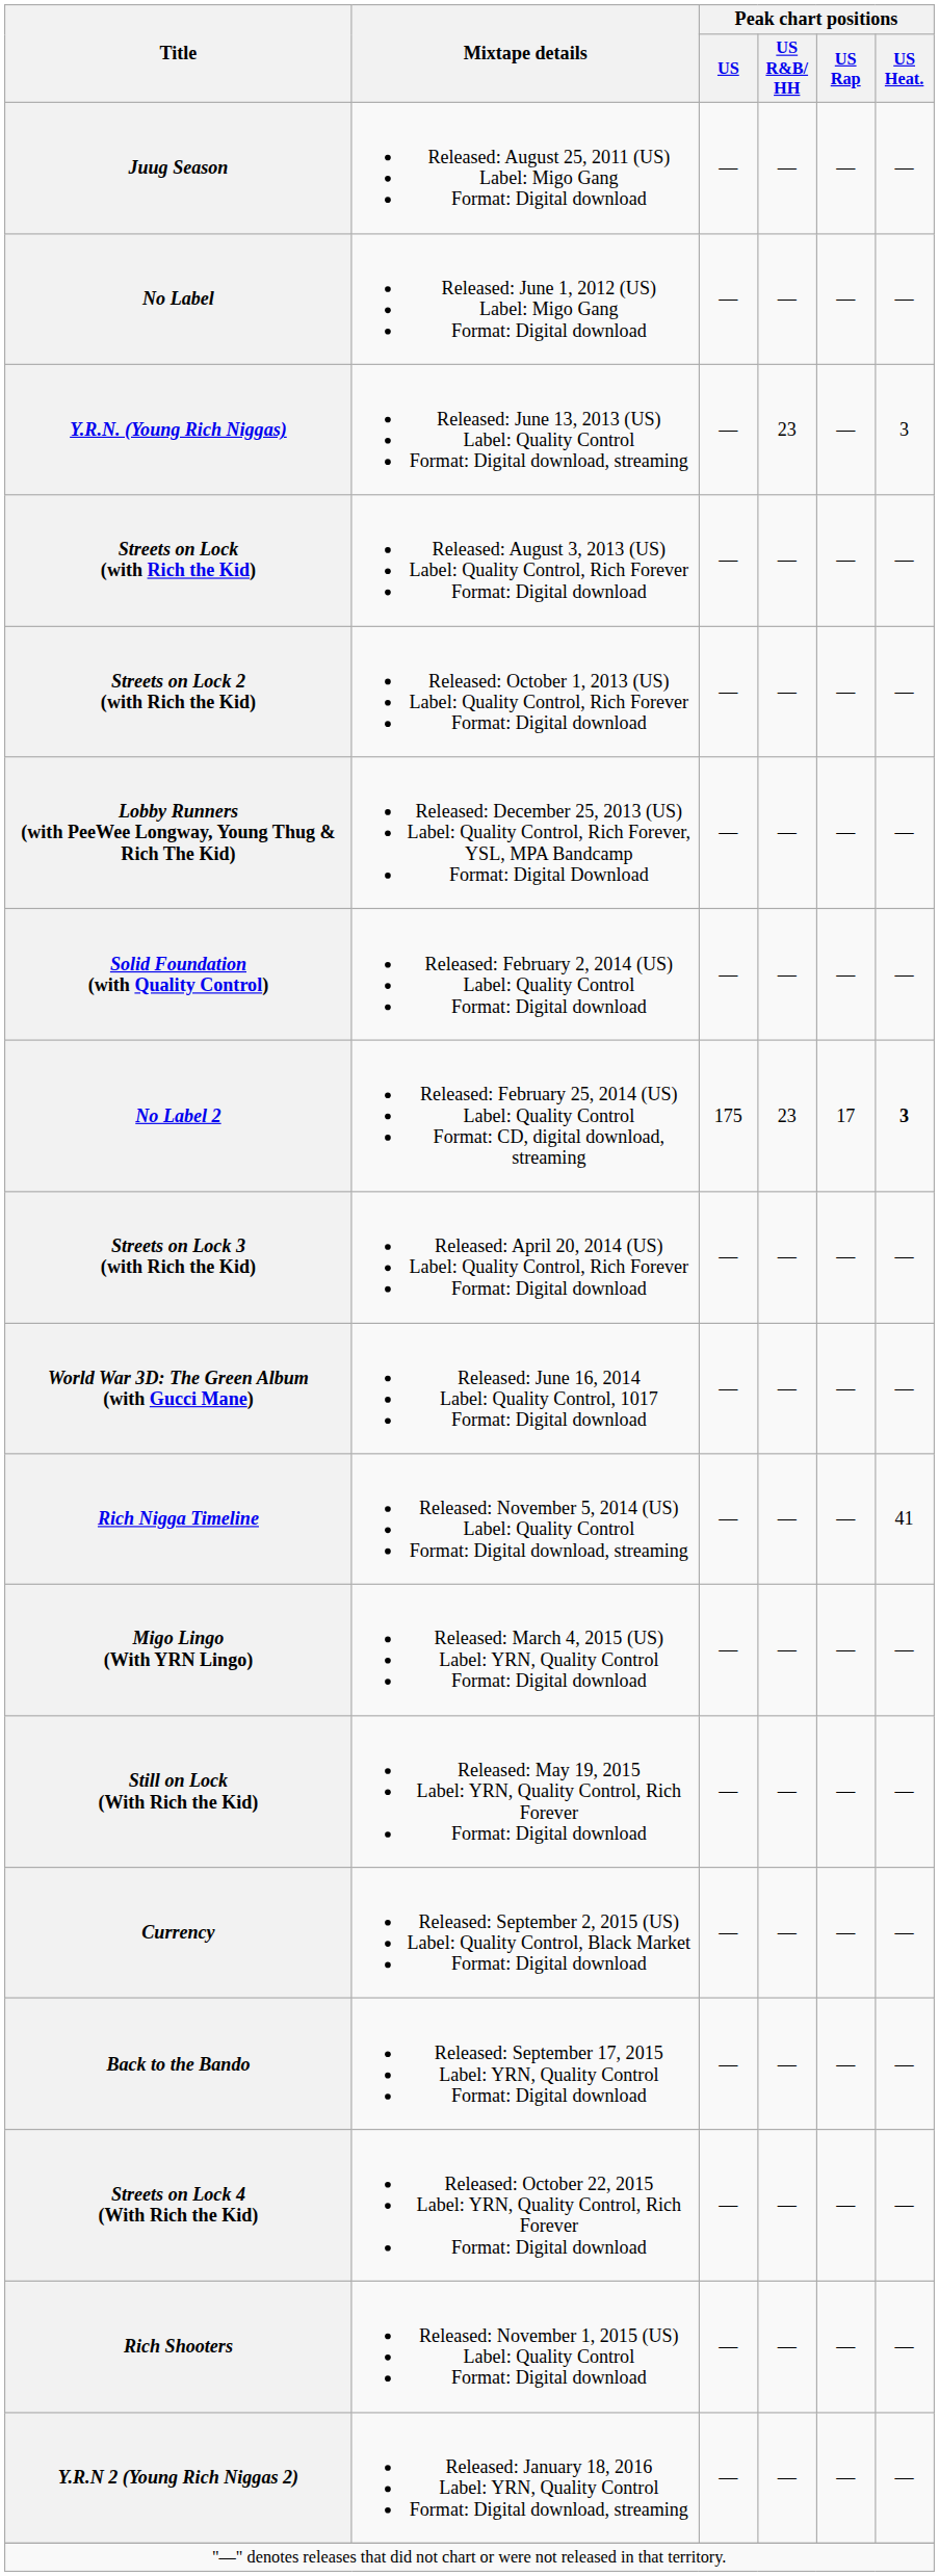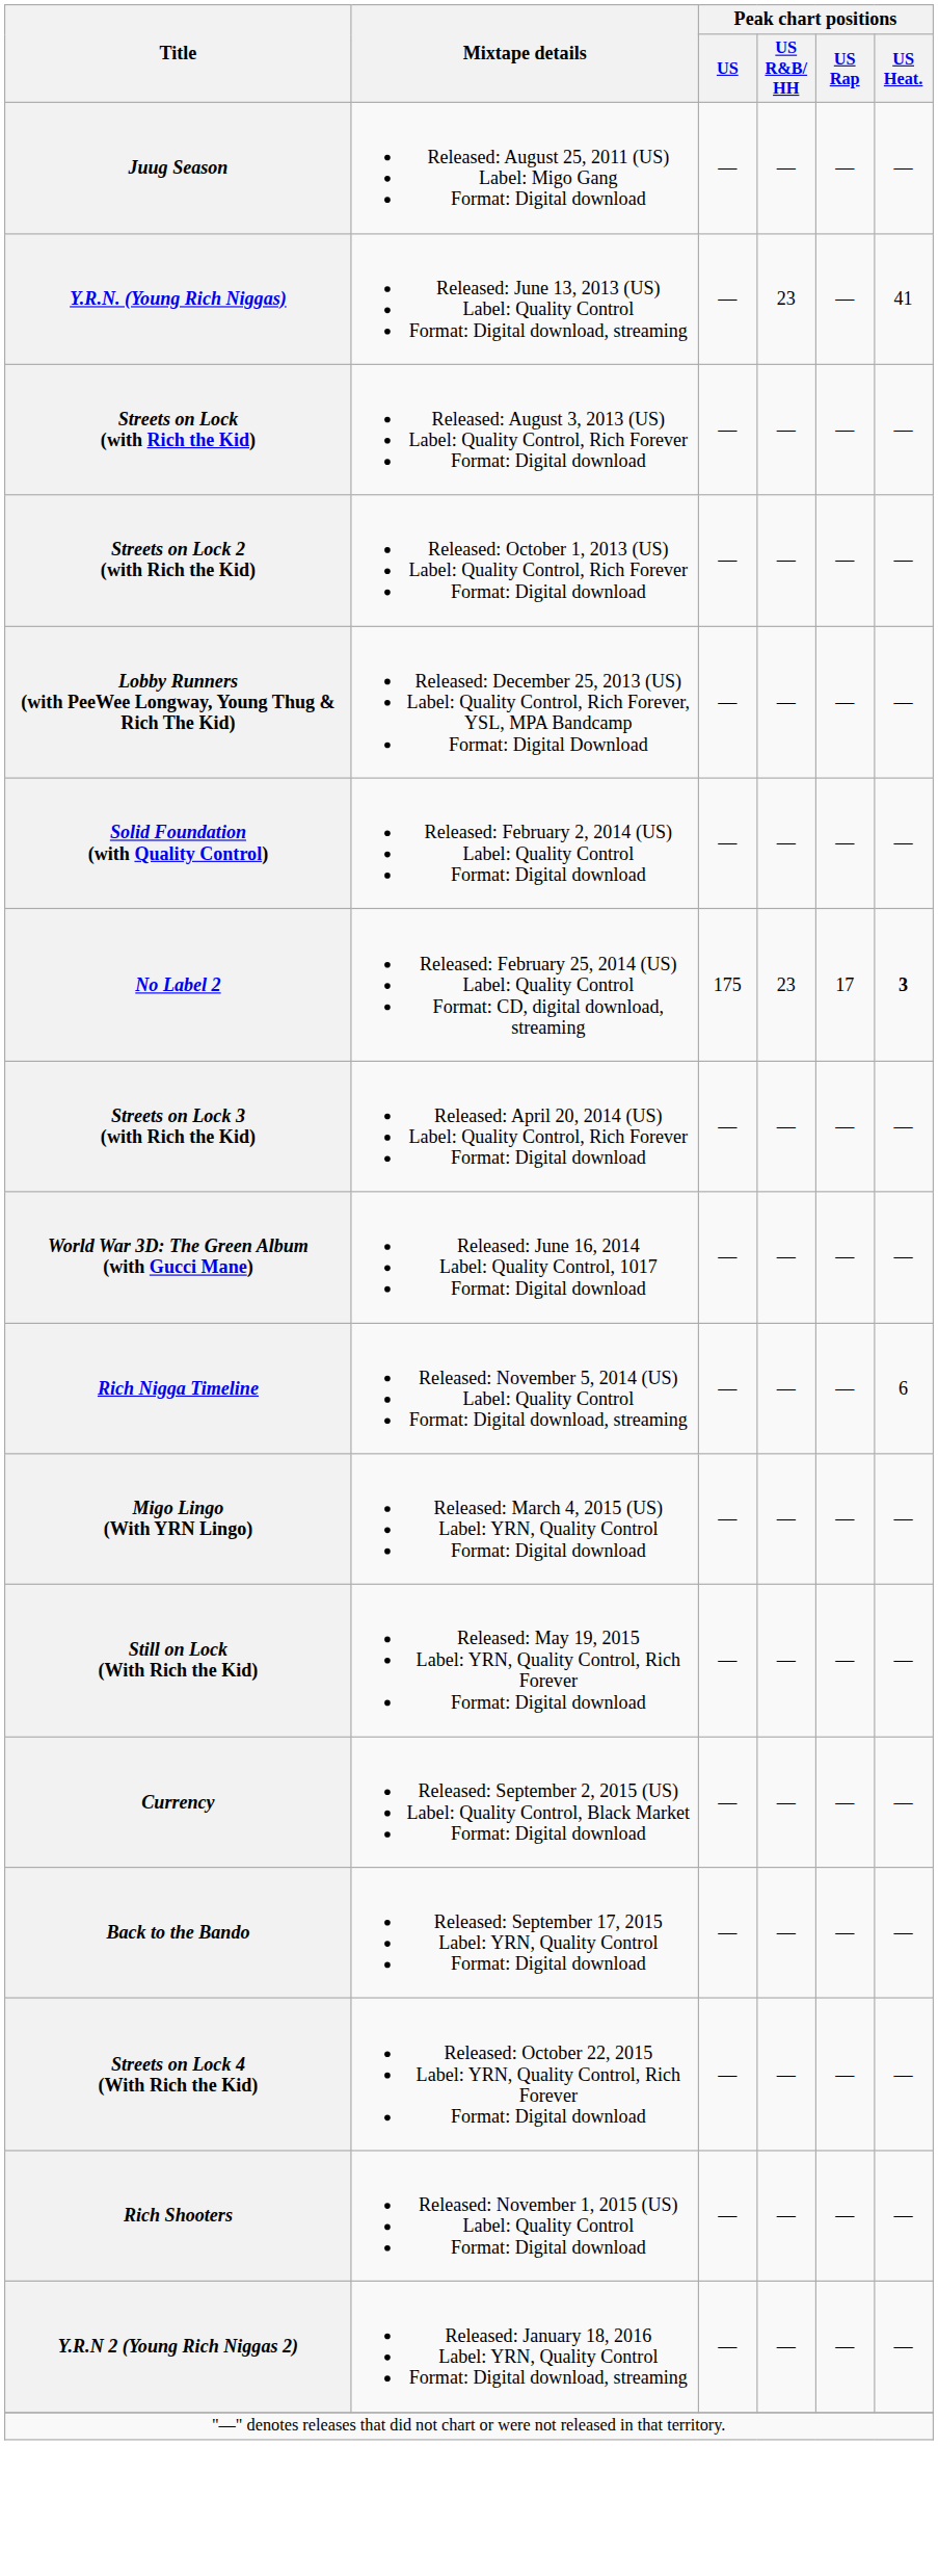- row: No Label | Released: June 1, 2012 (US) Label: Migo Gang Format: Digital download | — | — | — | —
Y.R.N. (Young Rich Niggas) | Peak chart positions / US Heat.: 3 -> 41
Rich Nigga Timeline | Peak chart positions / US Heat.: 41 -> 6
